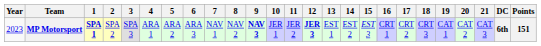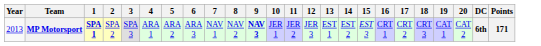- column: 21 | CAT 3
MP Motorsport | Year: 2023 -> 2013
MP Motorsport | 12: bold -> normal
MP Motorsport | Points: 151 -> 171
